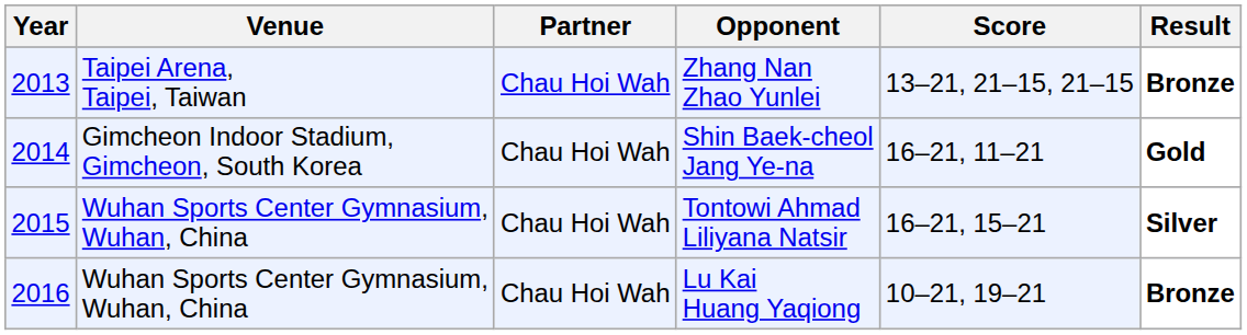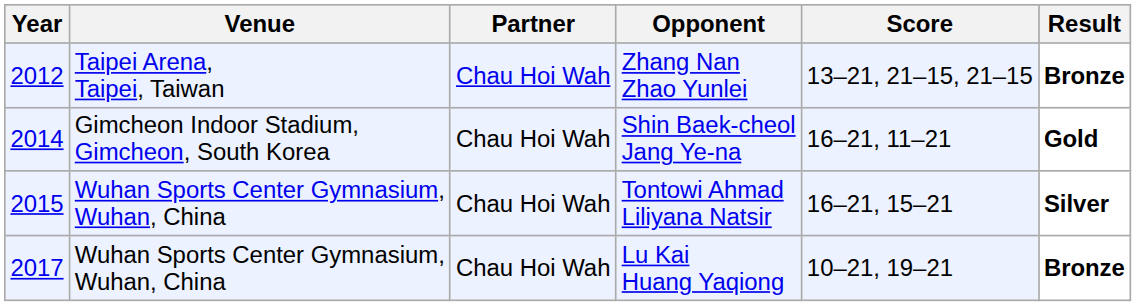Zhang Nan Zhao Yunlei | Year: 2013 -> 2012
Lu Kai Huang Yaqiong | Year: 2016 -> 2017
